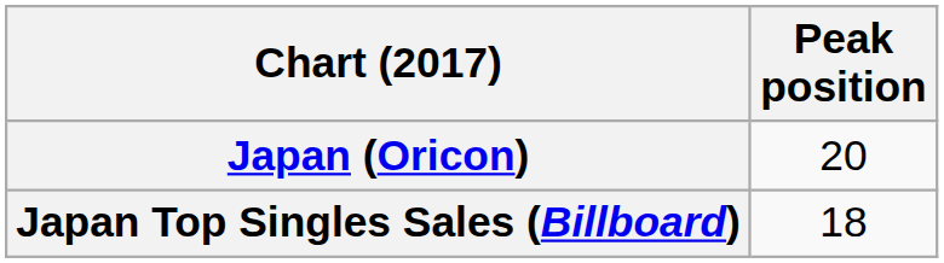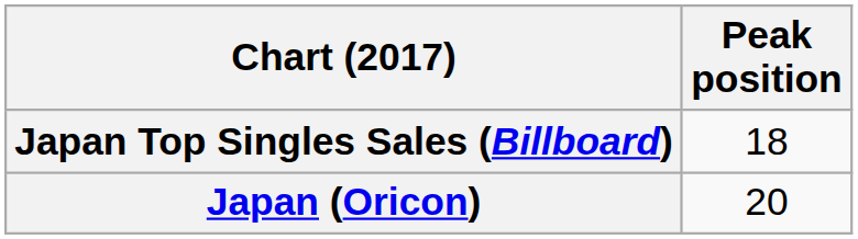rows swapped: Japan (Oricon) <-> Japan Top Singles Sales (Billboard)
